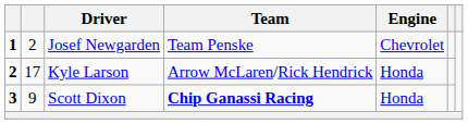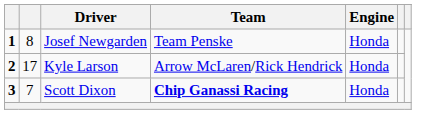Josef Newgarden | column 2: 2 -> 8
Josef Newgarden | Engine: Chevrolet -> Honda
Scott Dixon | column 2: 9 -> 7
